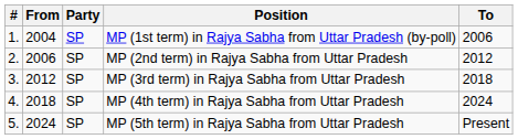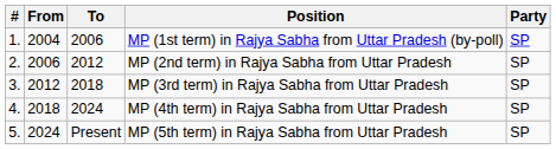columns swapped: To <-> Party
